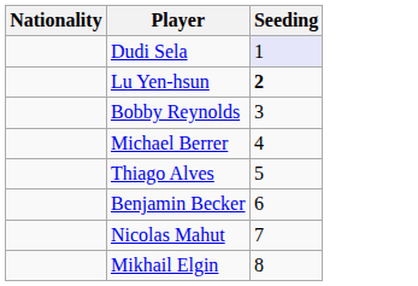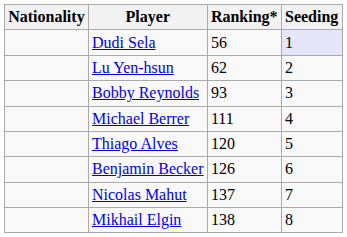+ column: Ranking* | 56 | 62 | 93 | 111 | 120 | 126 | 137 | 138
Lu Yen-hsun | Seeding: bold -> normal
